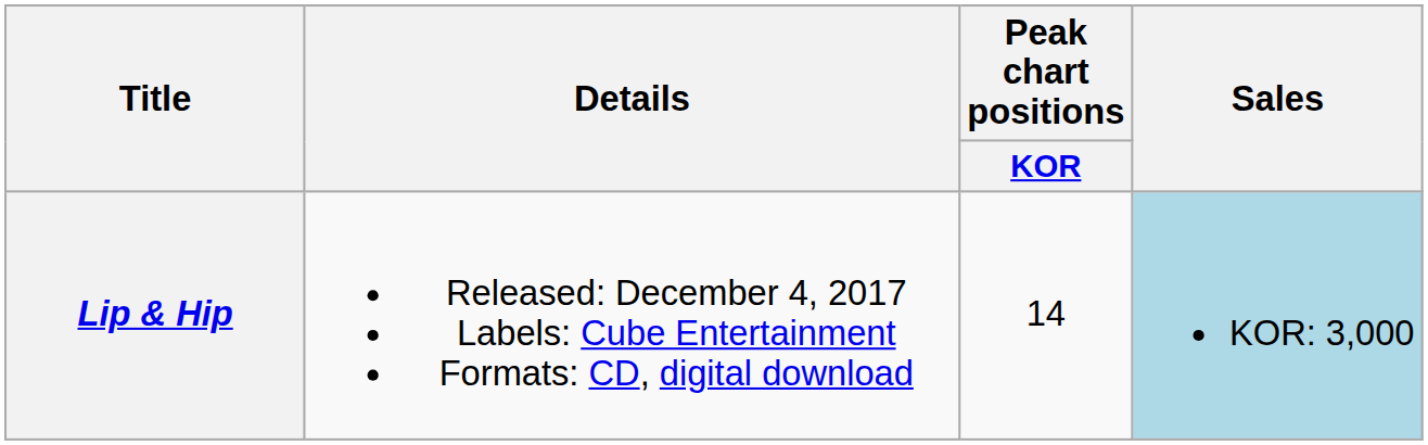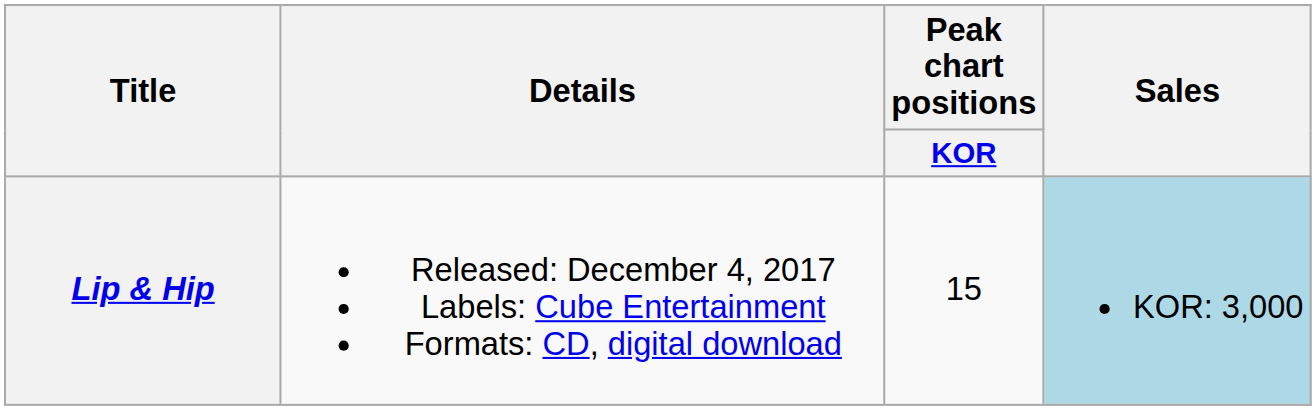Lip & Hip | Peak chart positions / KOR: 14 -> 15
